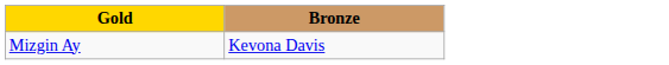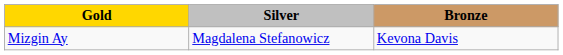+ column: Silver | Magdalena Stefanowicz
